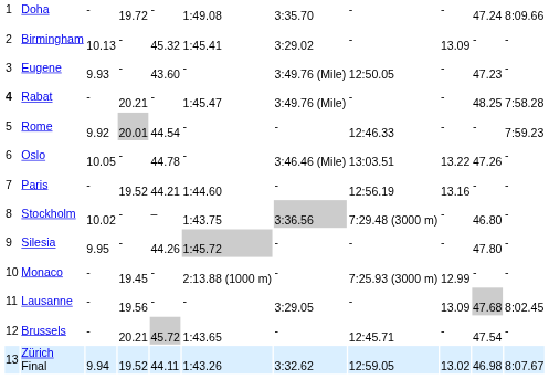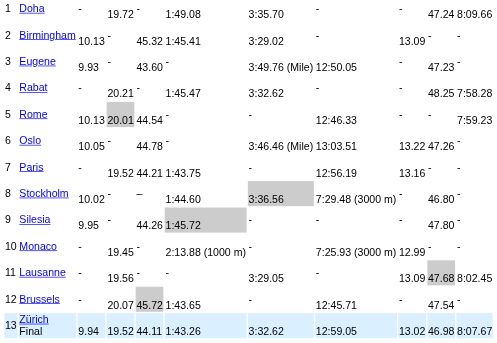Rabat | column 1: bold -> normal
Rabat | column 7: 3:49.76 (Mile) -> 3:32.62
Rome | column 3: 9.92 -> 10.13
Paris | column 6: 1:44.60 -> 1:43.75
Stockholm | column 6: 1:43.75 -> 1:44.60
Brussels | column 4: 20.21 -> 20.07
